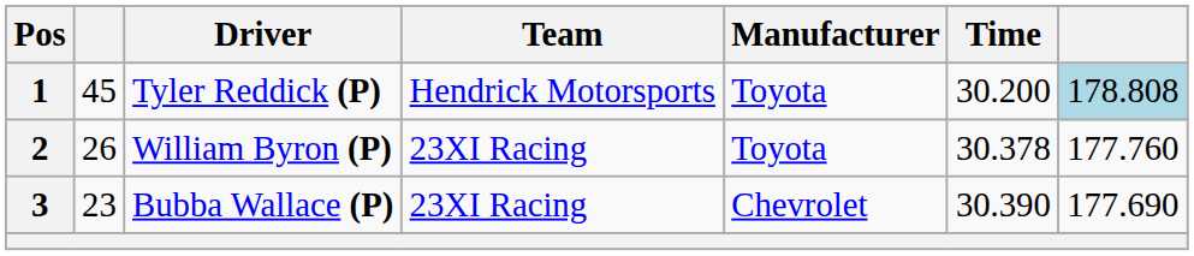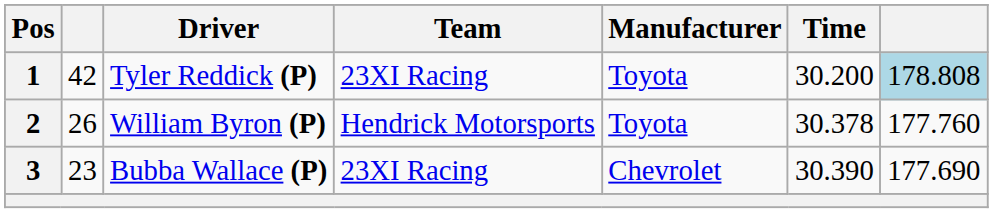1 | column 2: 45 -> 42
1 | Team: Hendrick Motorsports -> 23XI Racing
2 | Team: 23XI Racing -> Hendrick Motorsports
